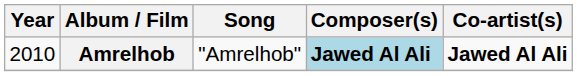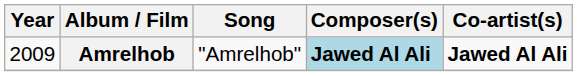Amrelhob | Year: 2010 -> 2009
